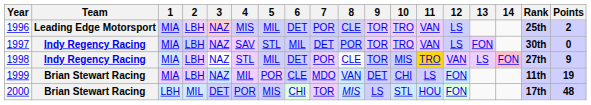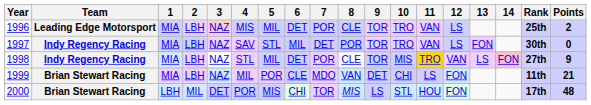1999 | Points: 19 -> 21
